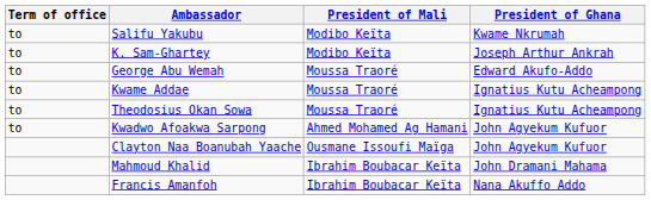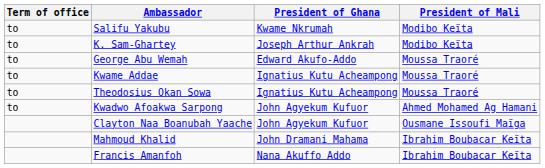columns swapped: President of Ghana <-> President of Mali
